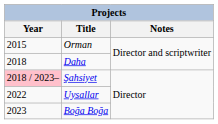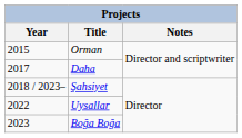Daha | Year: 2018 -> 2017
Şahsiyet | Year: pink background -> no background
